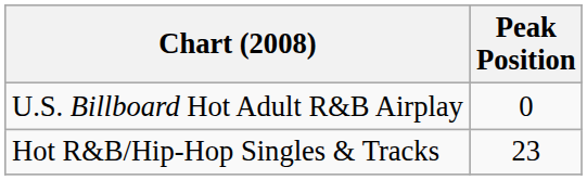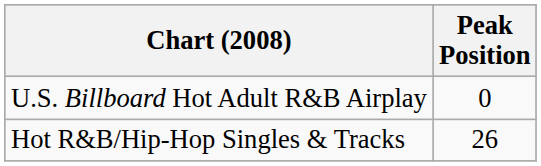Hot R&B/Hip-Hop Singles & Tracks | Peak Position: 23 -> 26
